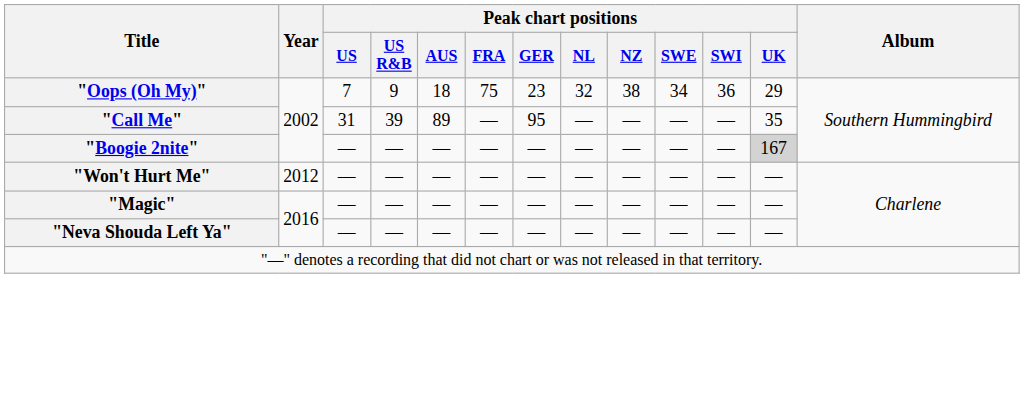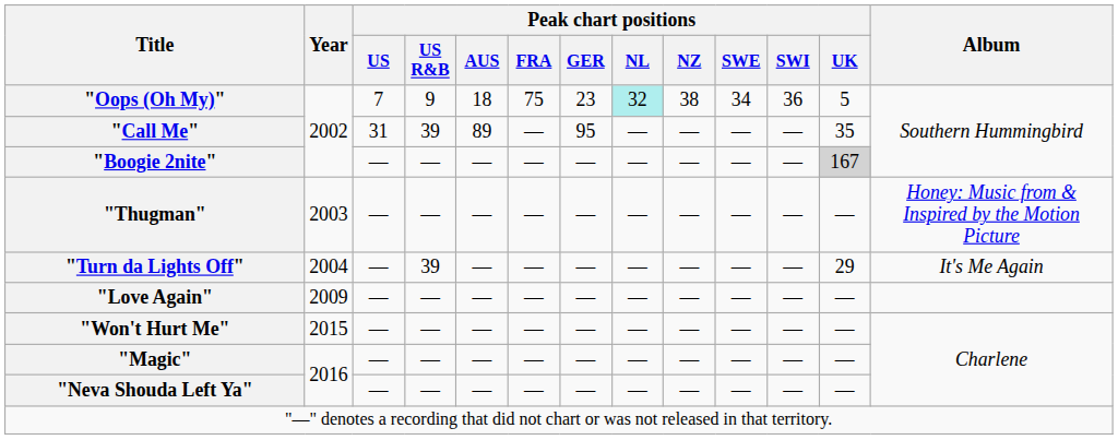"Oops (Oh My)" | Peak chart positions / NL: no background -> paleturquoise background
"Oops (Oh My)" | Peak chart positions / UK: 29 -> 5
+ row: "Thugman" | 2003 | — | — | — | — | — | — | — | — | — | — | Honey: Music from & Inspired by the Motion Picture
+ row: "Turn da Lights Off" | 2004 | — | 39 | — | — | — | — | — | — | — | 29 | It's Me Again
+ row: "Love Again" | 2009 | — | — | — | — | — | — | — | — | — | —
"Won't Hurt Me" | Year: 2012 -> 2015
